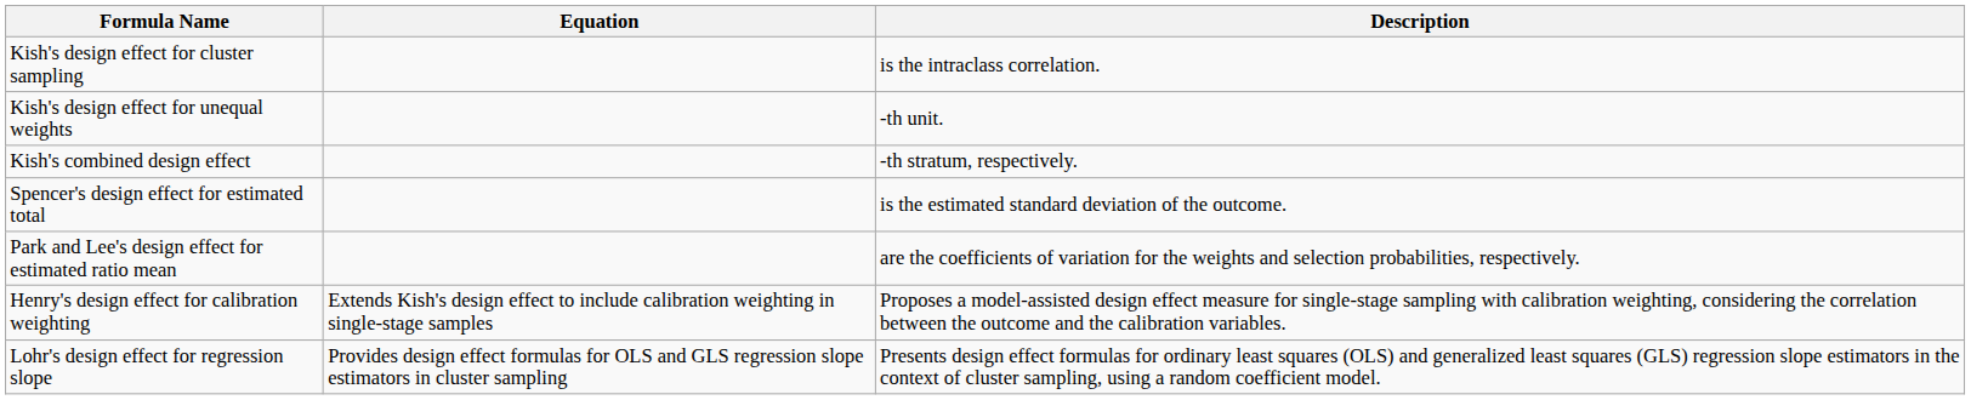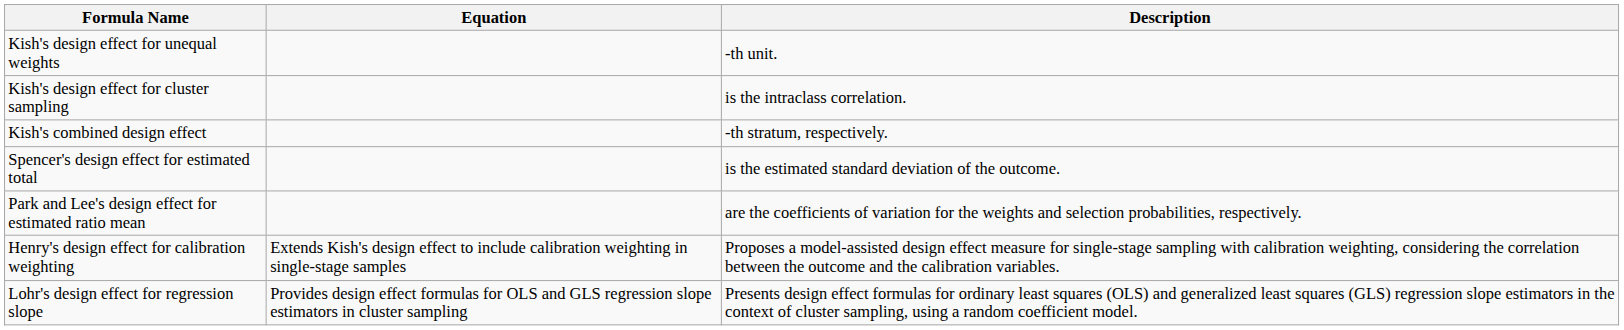rows swapped: Kish's design effect for unequal weights <-> Kish's design effect for cluster sampling
